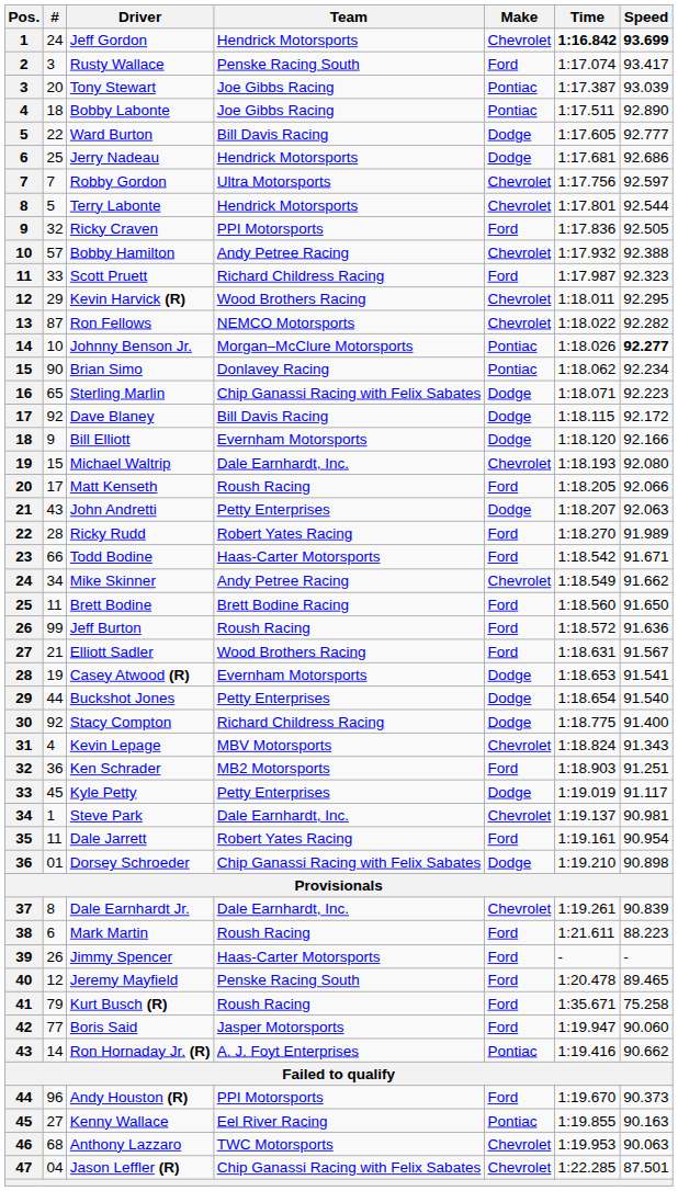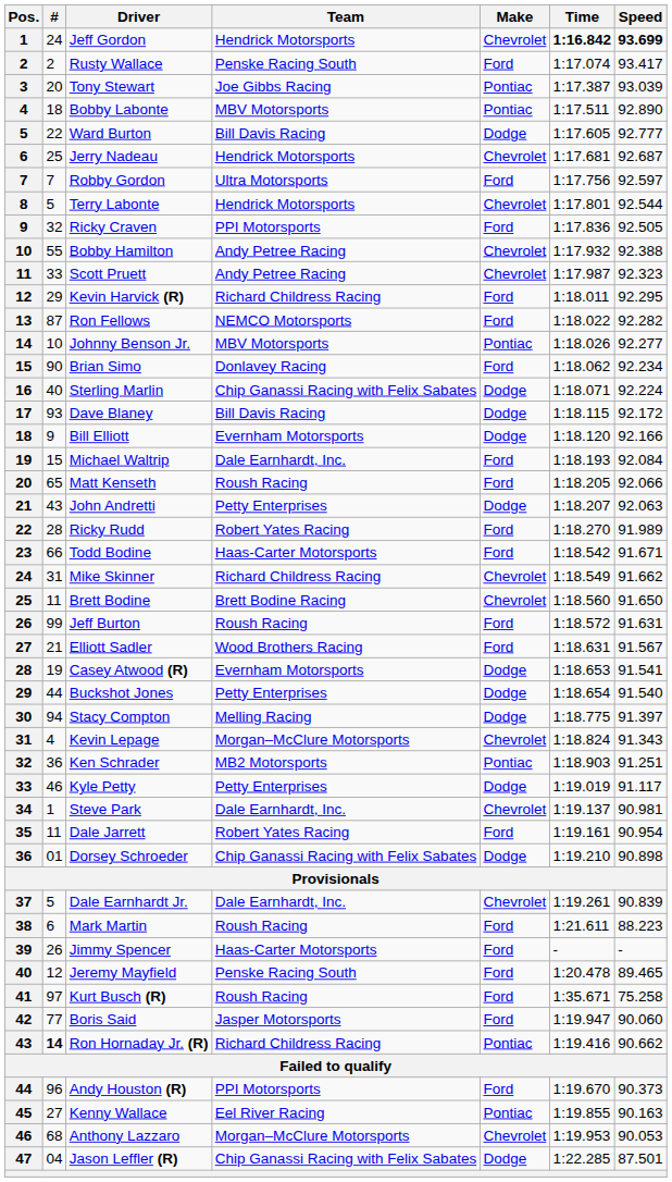Rusty Wallace | #: 3 -> 2
Bobby Labonte | Team: Joe Gibbs Racing -> MBV Motorsports
Jerry Nadeau | Make: Dodge -> Chevrolet
Jerry Nadeau | Speed: 92.686 -> 92.687
Robby Gordon | Make: Chevrolet -> Ford
Bobby Hamilton | #: 57 -> 55
Scott Pruett | Team: Richard Childress Racing -> Andy Petree Racing
Scott Pruett | Make: Ford -> Chevrolet
Kevin Harvick (R) | Team: Wood Brothers Racing -> Richard Childress Racing
Kevin Harvick (R) | Make: Chevrolet -> Ford
Ron Fellows | Make: Chevrolet -> Ford
Johnny Benson Jr. | Team: Morgan–McClure Motorsports -> MBV Motorsports
Johnny Benson Jr. | Speed: bold -> normal
Brian Simo | Make: Pontiac -> Ford
Sterling Marlin | #: 65 -> 40
Sterling Marlin | Speed: 92.223 -> 92.224
Dave Blaney | #: 92 -> 93
Michael Waltrip | Make: Chevrolet -> Ford
Michael Waltrip | Speed: 92.080 -> 92.084
Matt Kenseth | #: 17 -> 65
Mike Skinner | #: 34 -> 31
Mike Skinner | Team: Andy Petree Racing -> Richard Childress Racing
Brett Bodine | Make: Ford -> Chevrolet
Jeff Burton | Speed: 91.636 -> 91.631
Stacy Compton | #: 92 -> 94
Stacy Compton | Team: Richard Childress Racing -> Melling Racing
Stacy Compton | Speed: 91.400 -> 91.397
Kevin Lepage | Team: MBV Motorsports -> Morgan–McClure Motorsports
Ken Schrader | Make: Ford -> Pontiac
Kyle Petty | #: 45 -> 46
Dale Earnhardt Jr. | #: 8 -> 5
Kurt Busch (R) | #: 79 -> 97
Ron Hornaday Jr. (R) | #: normal -> bold
Ron Hornaday Jr. (R) | Team: A. J. Foyt Enterprises -> Richard Childress Racing
Anthony Lazzaro | Team: TWC Motorsports -> Morgan–McClure Motorsports
Anthony Lazzaro | Speed: 90.063 -> 90.053
Jason Leffler (R) | Make: Chevrolet -> Dodge
